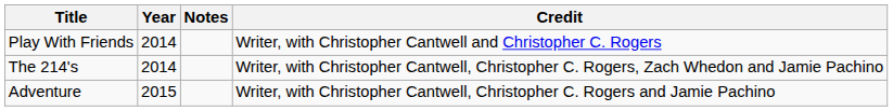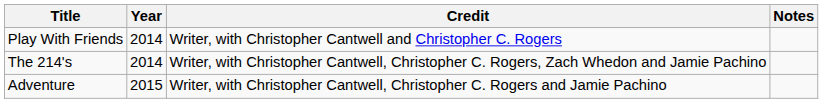columns swapped: Credit <-> Notes
